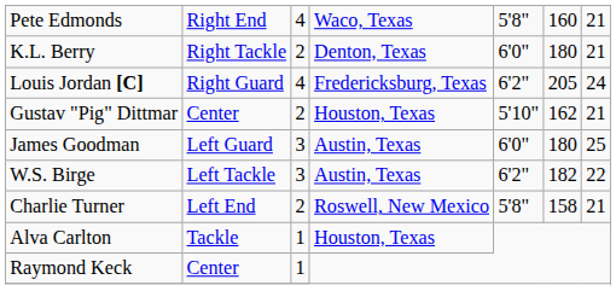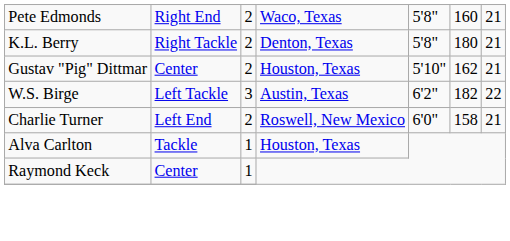Pete Edmonds | column 3: 4 -> 2
K.L. Berry | column 5: 6'0" -> 5'8"
- row: Louis Jordan [C] | Right Guard | 4 | Fredericksburg, Texas | 6'2" | 205 | 24
- row: James Goodman | Left Guard | 3 | Austin, Texas | 6'0" | 180 | 25
Charlie Turner | column 5: 5'8" -> 6'0"
